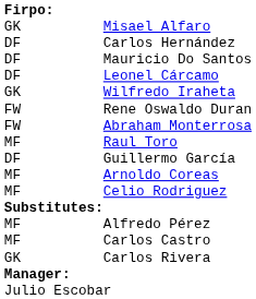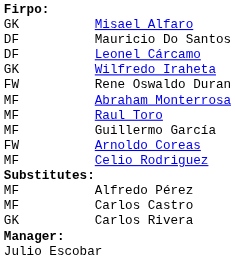- row: DF | Carlos Hernández
Abraham Monterrosa | column 1: FW -> MF
Guillermo García | column 1: DF -> MF
Arnoldo Coreas | column 1: MF -> FW
